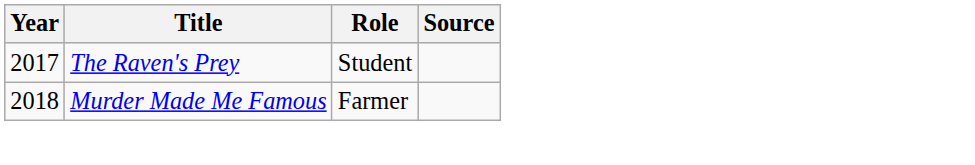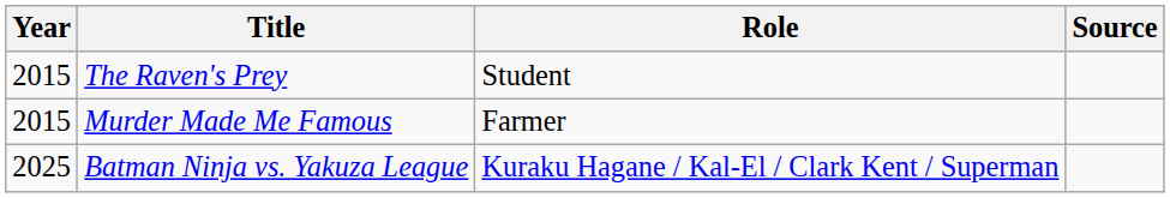The Raven's Prey | Year: 2017 -> 2015
Murder Made Me Famous | Year: 2018 -> 2015
+ row: 2025 | Batman Ninja vs. Yakuza League | Kuraku Hagane / Kal-El / Clark Kent / Superman
